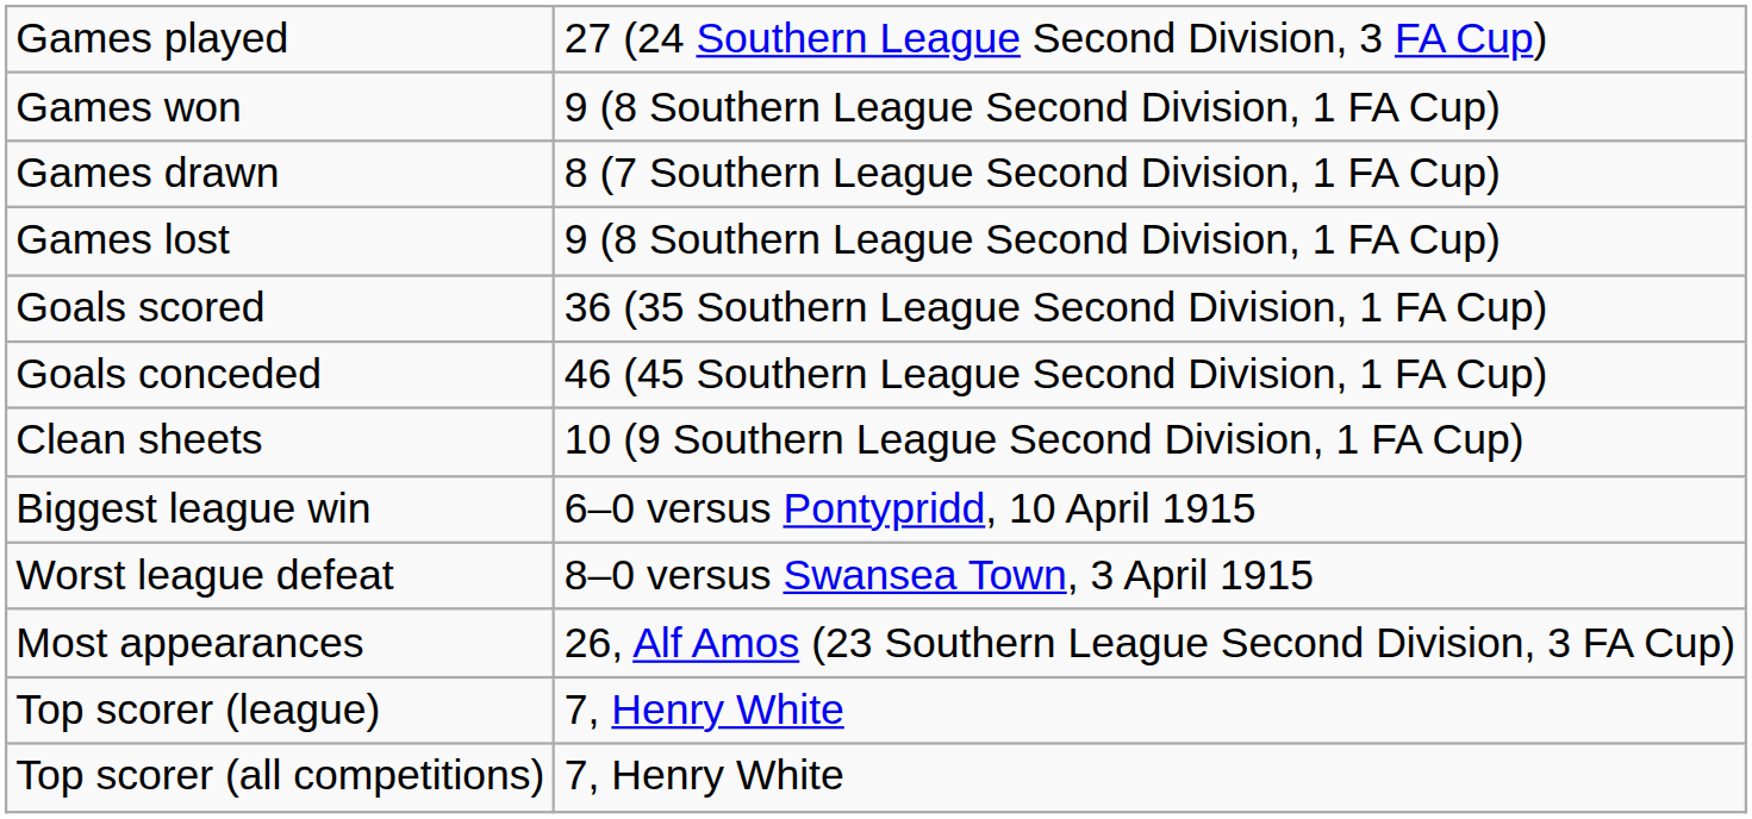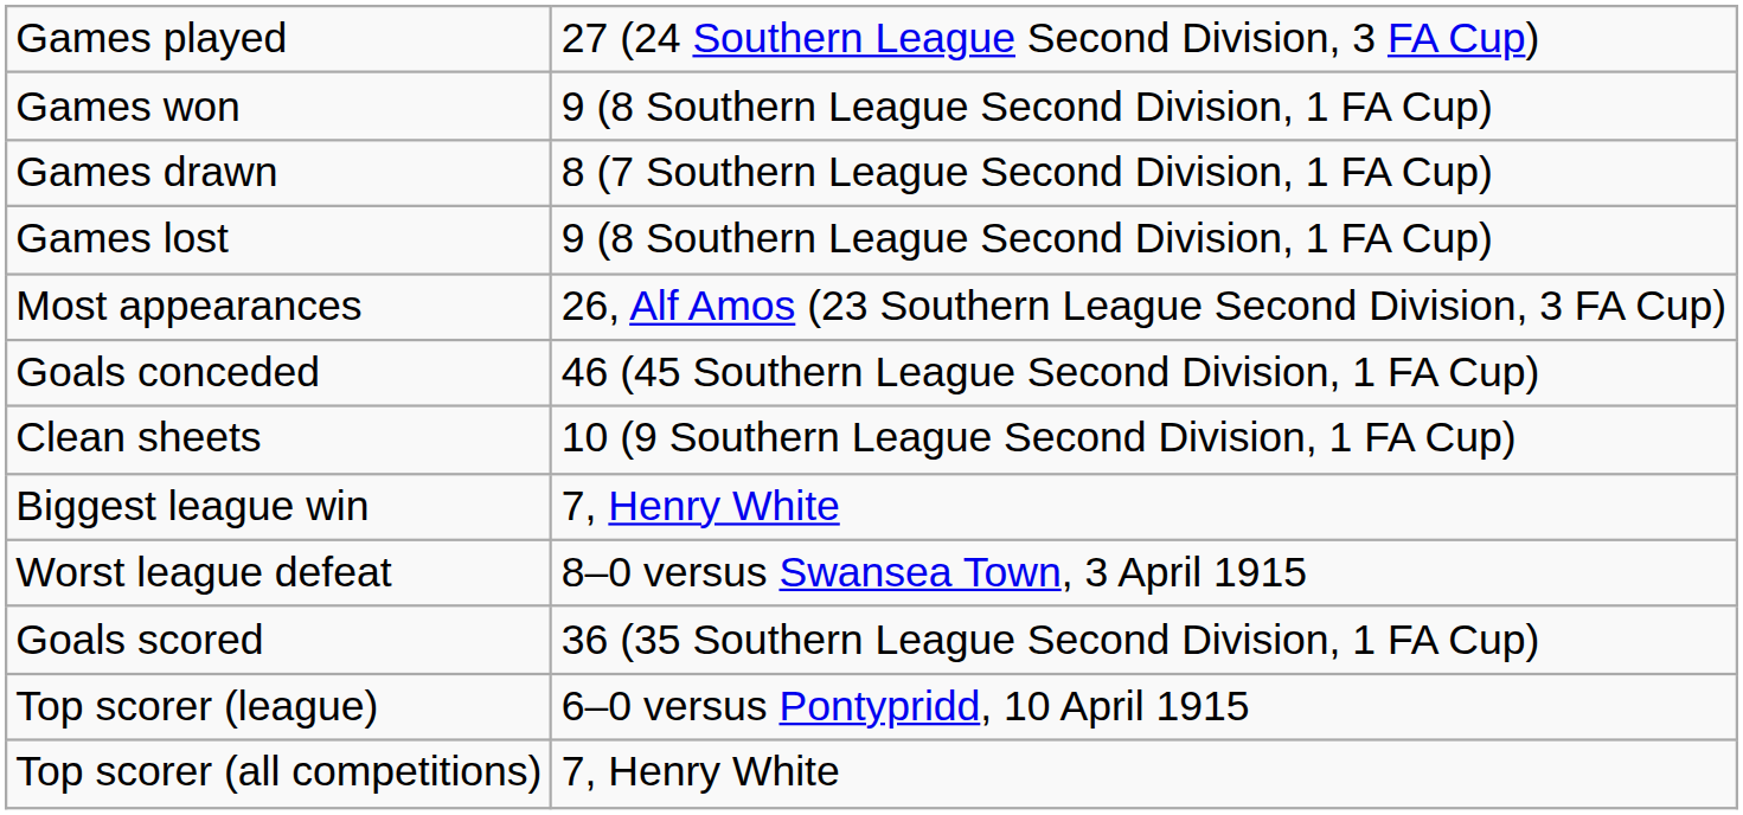rows swapped: Goals scored <-> Most appearances
Biggest league win | column 2: 6–0 versus Pontypridd, 10 April 1915 -> 7, Henry White
Top scorer (league) | column 2: 7, Henry White -> 6–0 versus Pontypridd, 10 April 1915
